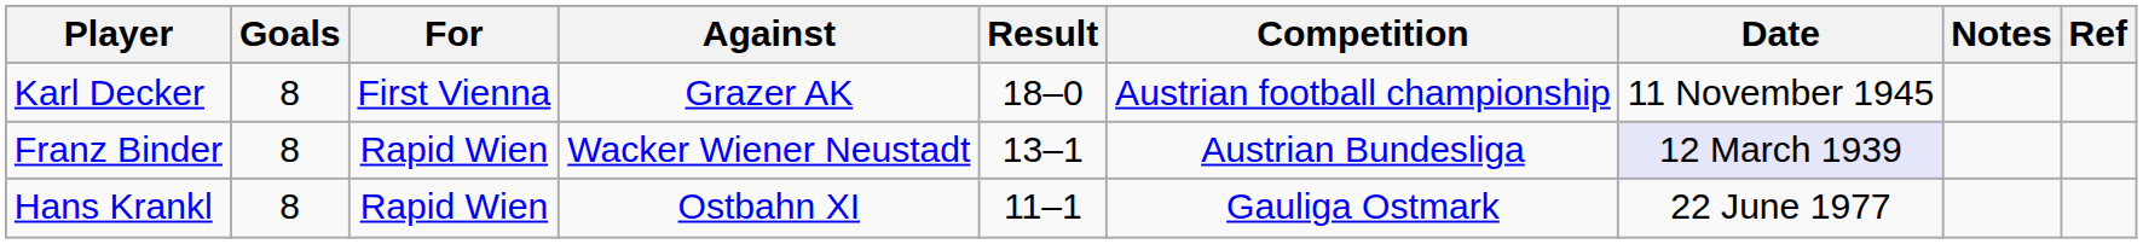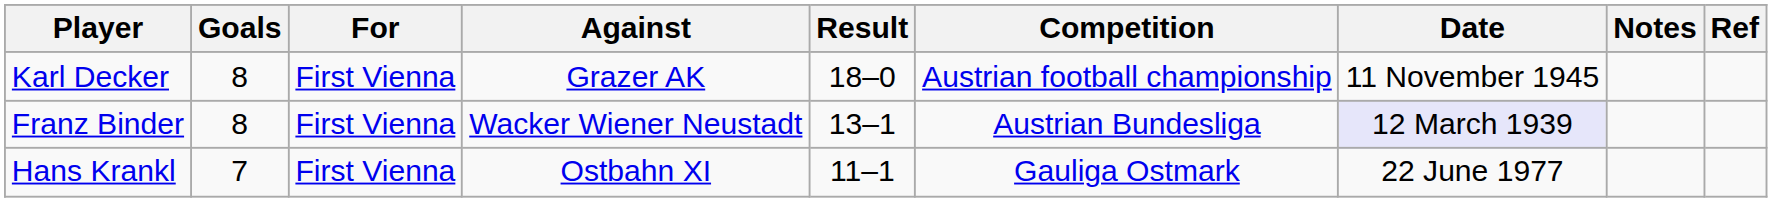Franz Binder | For: Rapid Wien -> First Vienna
Hans Krankl | Goals: 8 -> 7
Hans Krankl | For: Rapid Wien -> First Vienna
